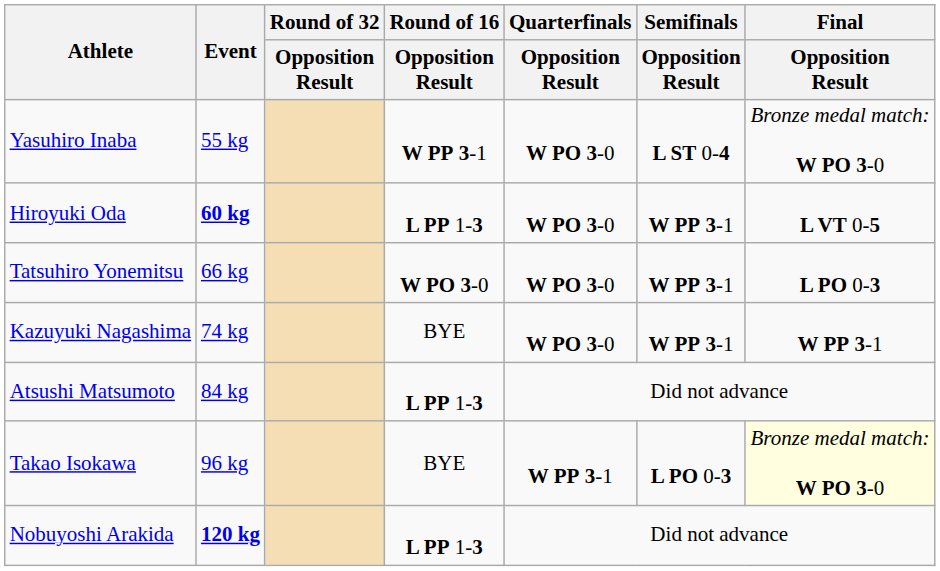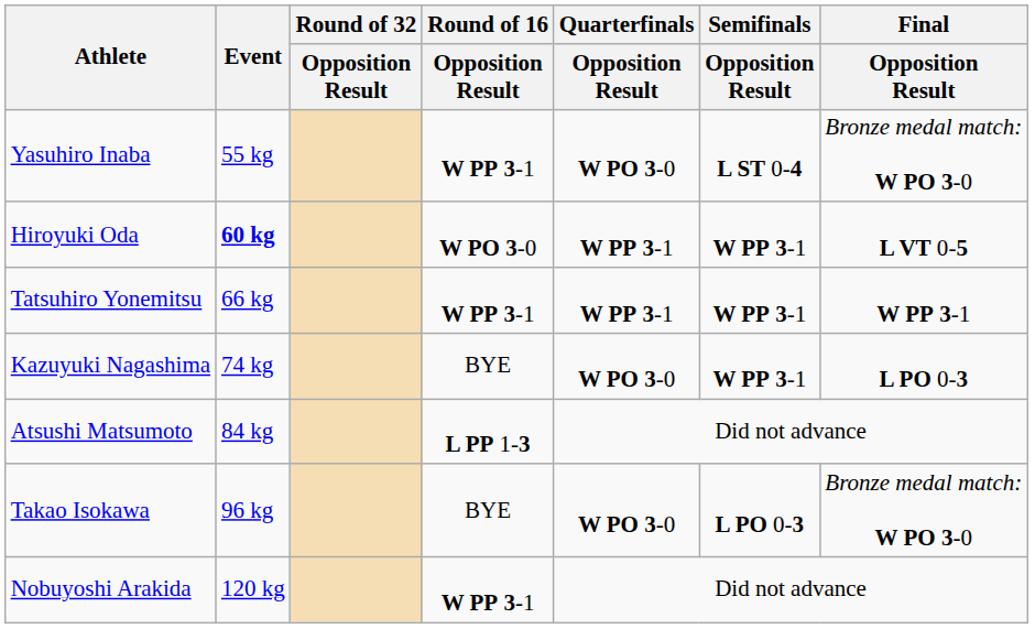Hiroyuki Oda | Round of 16 / Opposition Result: L PP 1-3 -> W PO 3-0
Hiroyuki Oda | Quarterfinals / Opposition Result: W PO 3-0 -> W PP 3-1
Tatsuhiro Yonemitsu | Round of 16 / Opposition Result: W PO 3-0 -> W PP 3-1
Tatsuhiro Yonemitsu | Quarterfinals / Opposition Result: W PO 3-0 -> W PP 3-1
Tatsuhiro Yonemitsu | Final / Opposition Result: L PO 0-3 -> W PP 3-1
Kazuyuki Nagashima | Final / Opposition Result: W PP 3-1 -> L PO 0-3
Takao Isokawa | Quarterfinals / Opposition Result: W PP 3-1 -> W PO 3-0
Takao Isokawa | Final / Opposition Result: lightyellow background -> no background
Nobuyoshi Arakida | Event: bold -> normal
Nobuyoshi Arakida | Round of 16 / Opposition Result: L PP 1-3 -> W PP 3-1
